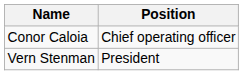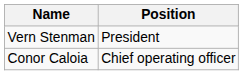rows swapped: Conor Caloia <-> Vern Stenman
